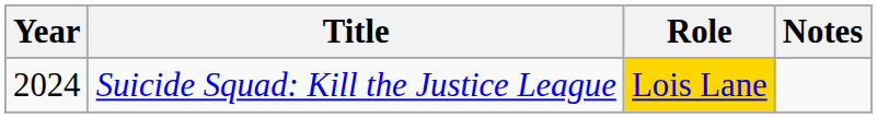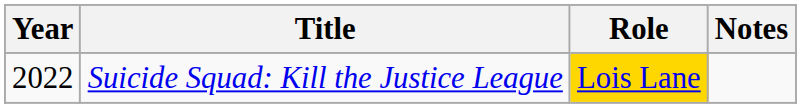Suicide Squad: Kill the Justice League | Year: 2024 -> 2022
